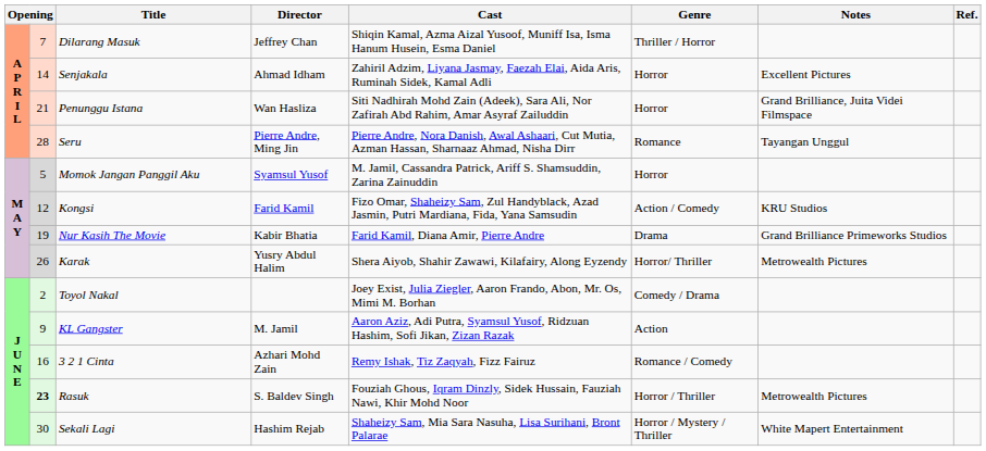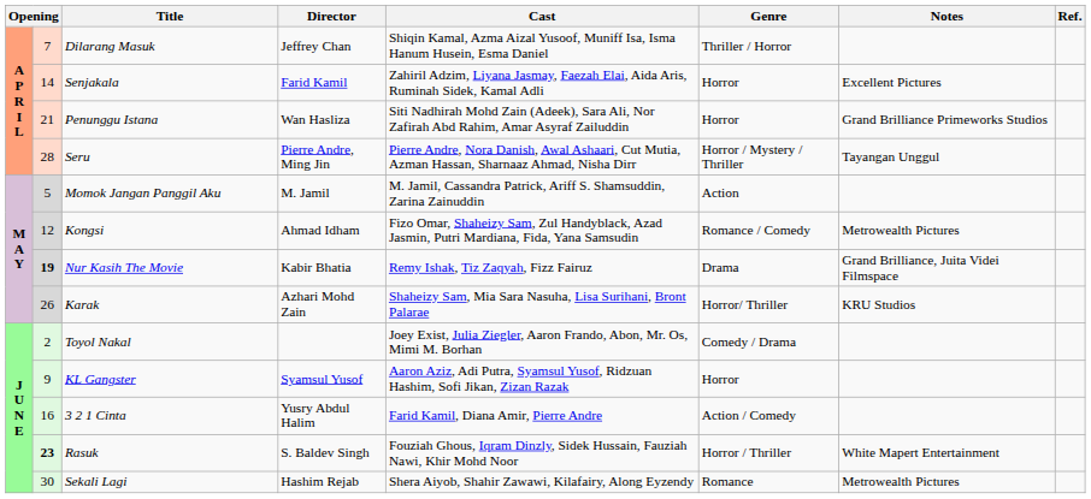Senjakala | Director: Ahmad Idham -> Farid Kamil
Penunggu Istana | Notes: Grand Brilliance, Juita Videi Filmspace -> Grand Brilliance Primeworks Studios
Seru | Genre: Romance -> Horror / Mystery / Thriller
Momok Jangan Panggil Aku | Director: Syamsul Yusof -> M. Jamil
Momok Jangan Panggil Aku | Genre: Horror -> Action
Kongsi | Director: Farid Kamil -> Ahmad Idham
Kongsi | Genre: Action / Comedy -> Romance / Comedy
Kongsi | Notes: KRU Studios -> Metrowealth Pictures
Nur Kasih The Movie | column 2: normal -> bold
Nur Kasih The Movie | Cast: Farid Kamil, Diana Amir, Pierre Andre -> Remy Ishak, Tiz Zaqyah, Fizz Fairuz
Nur Kasih The Movie | Notes: Grand Brilliance Primeworks Studios -> Grand Brilliance, Juita Videi Filmspace
Karak | Director: Yusry Abdul Halim -> Azhari Mohd Zain
Karak | Cast: Shera Aiyob, Shahir Zawawi, Kilafairy, Along Eyzendy -> Shaheizy Sam, Mia Sara Nasuha, Lisa Surihani, Bront Palarae
Karak | Notes: Metrowealth Pictures -> KRU Studios
KL Gangster | Director: M. Jamil -> Syamsul Yusof
KL Gangster | Genre: Action -> Horror
3 2 1 Cinta | Director: Azhari Mohd Zain -> Yusry Abdul Halim
3 2 1 Cinta | Cast: Remy Ishak, Tiz Zaqyah, Fizz Fairuz -> Farid Kamil, Diana Amir, Pierre Andre
3 2 1 Cinta | Genre: Romance / Comedy -> Action / Comedy
Rasuk | Notes: Metrowealth Pictures -> White Mapert Entertainment
Sekali Lagi | Cast: Shaheizy Sam, Mia Sara Nasuha, Lisa Surihani, Bront Palarae -> Shera Aiyob, Shahir Zawawi, Kilafairy, Along Eyzendy
Sekali Lagi | Genre: Horror / Mystery / Thriller -> Romance
Sekali Lagi | Notes: White Mapert Entertainment -> Metrowealth Pictures
